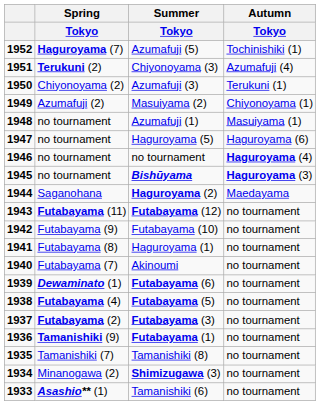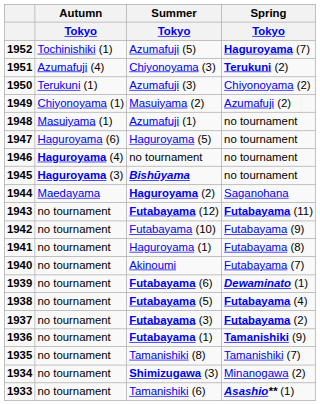columns swapped: Spring / Tokyo <-> Autumn / Tokyo
